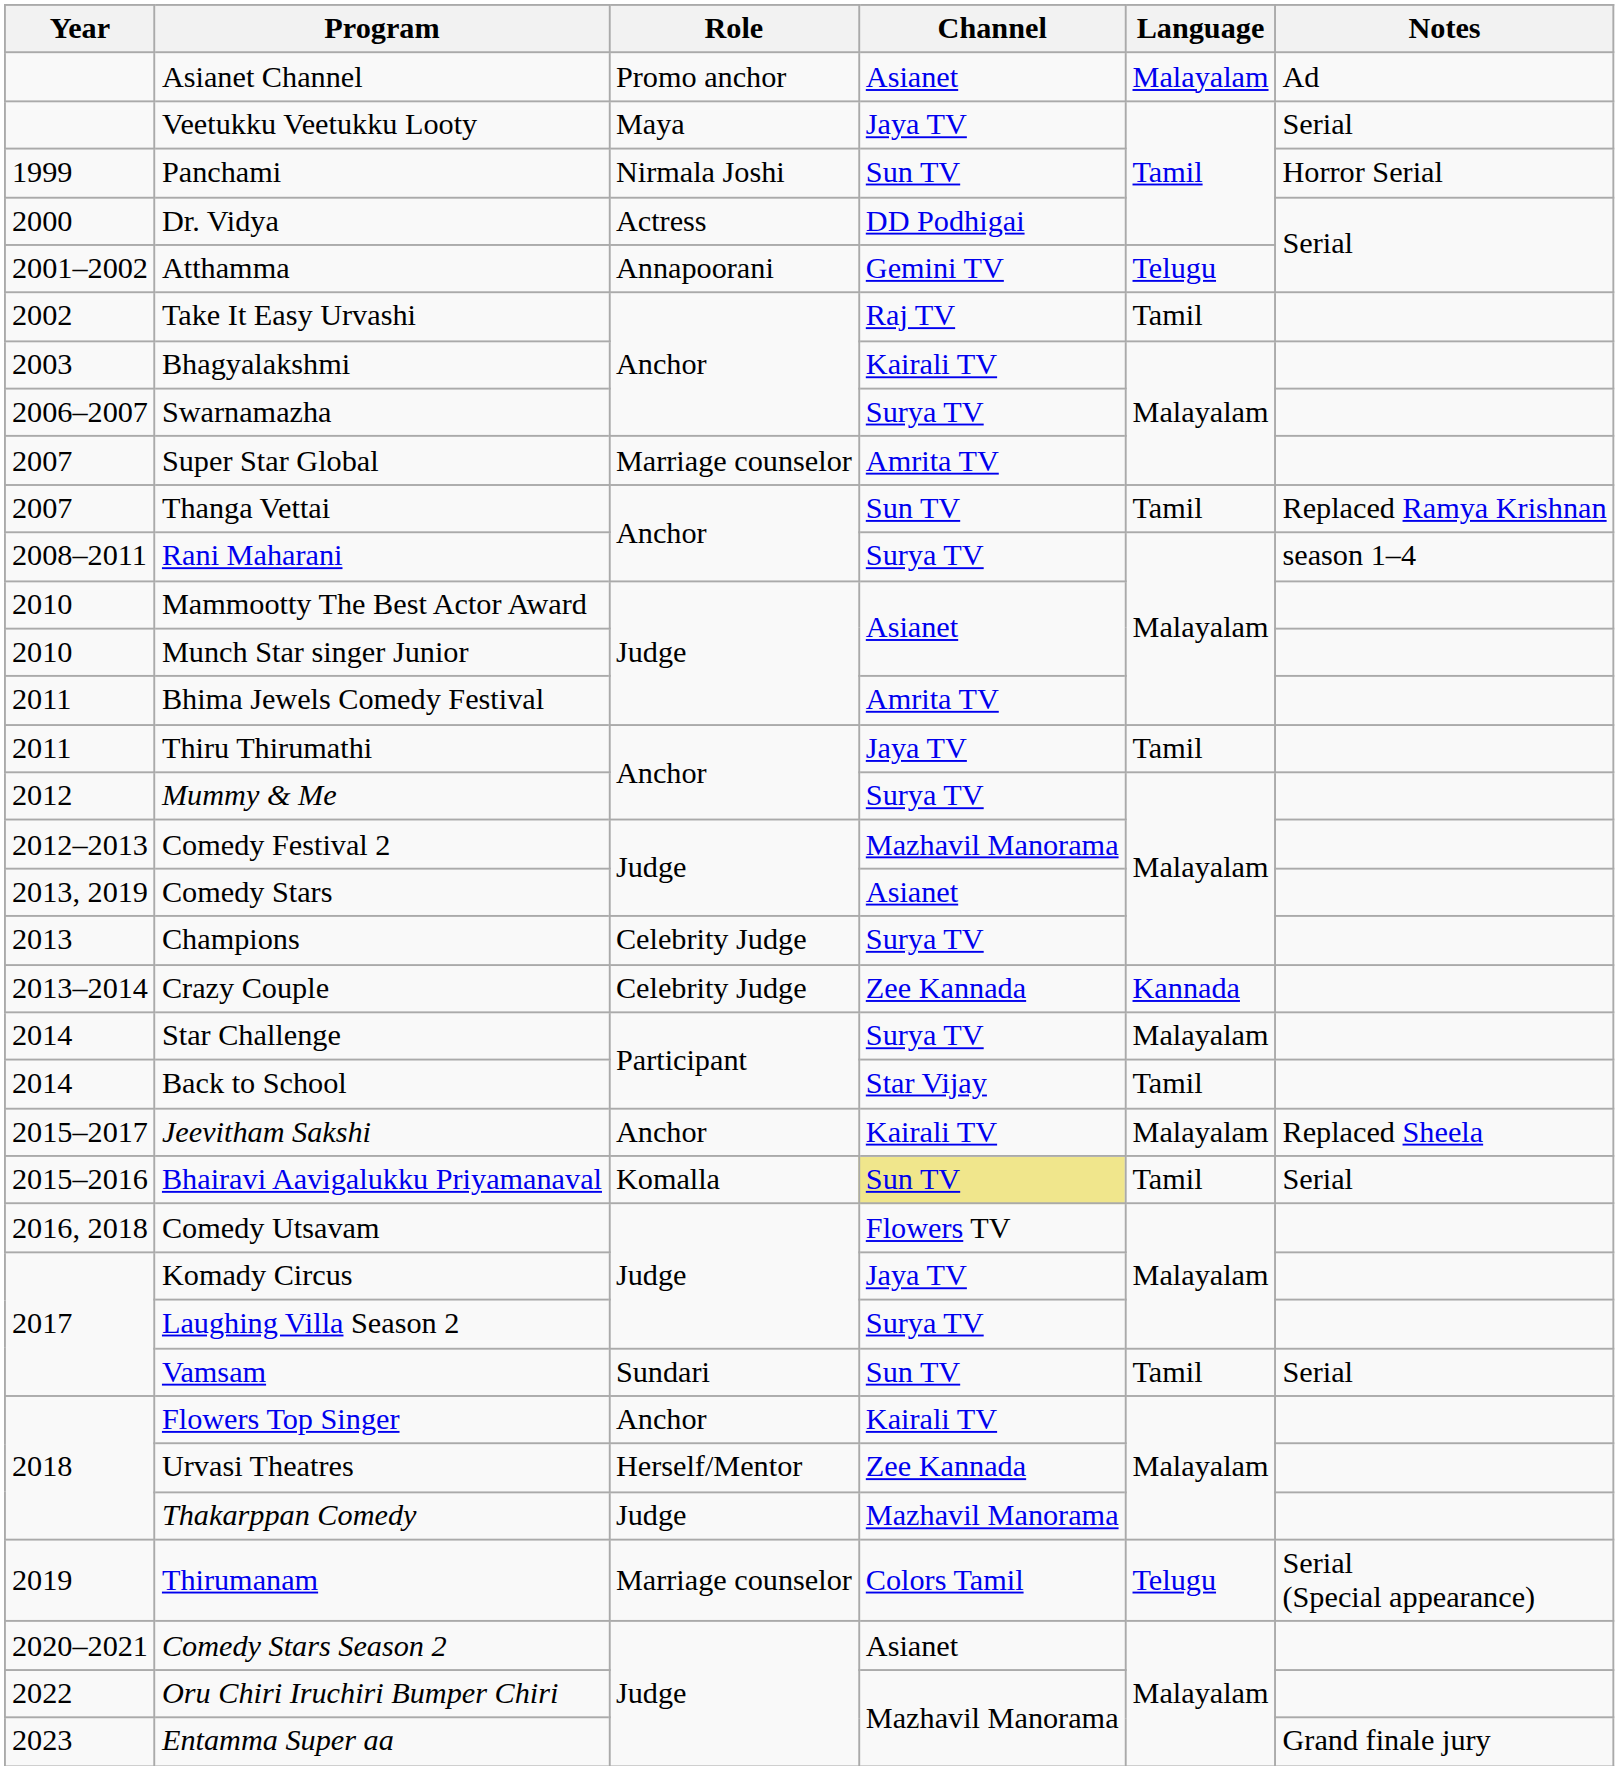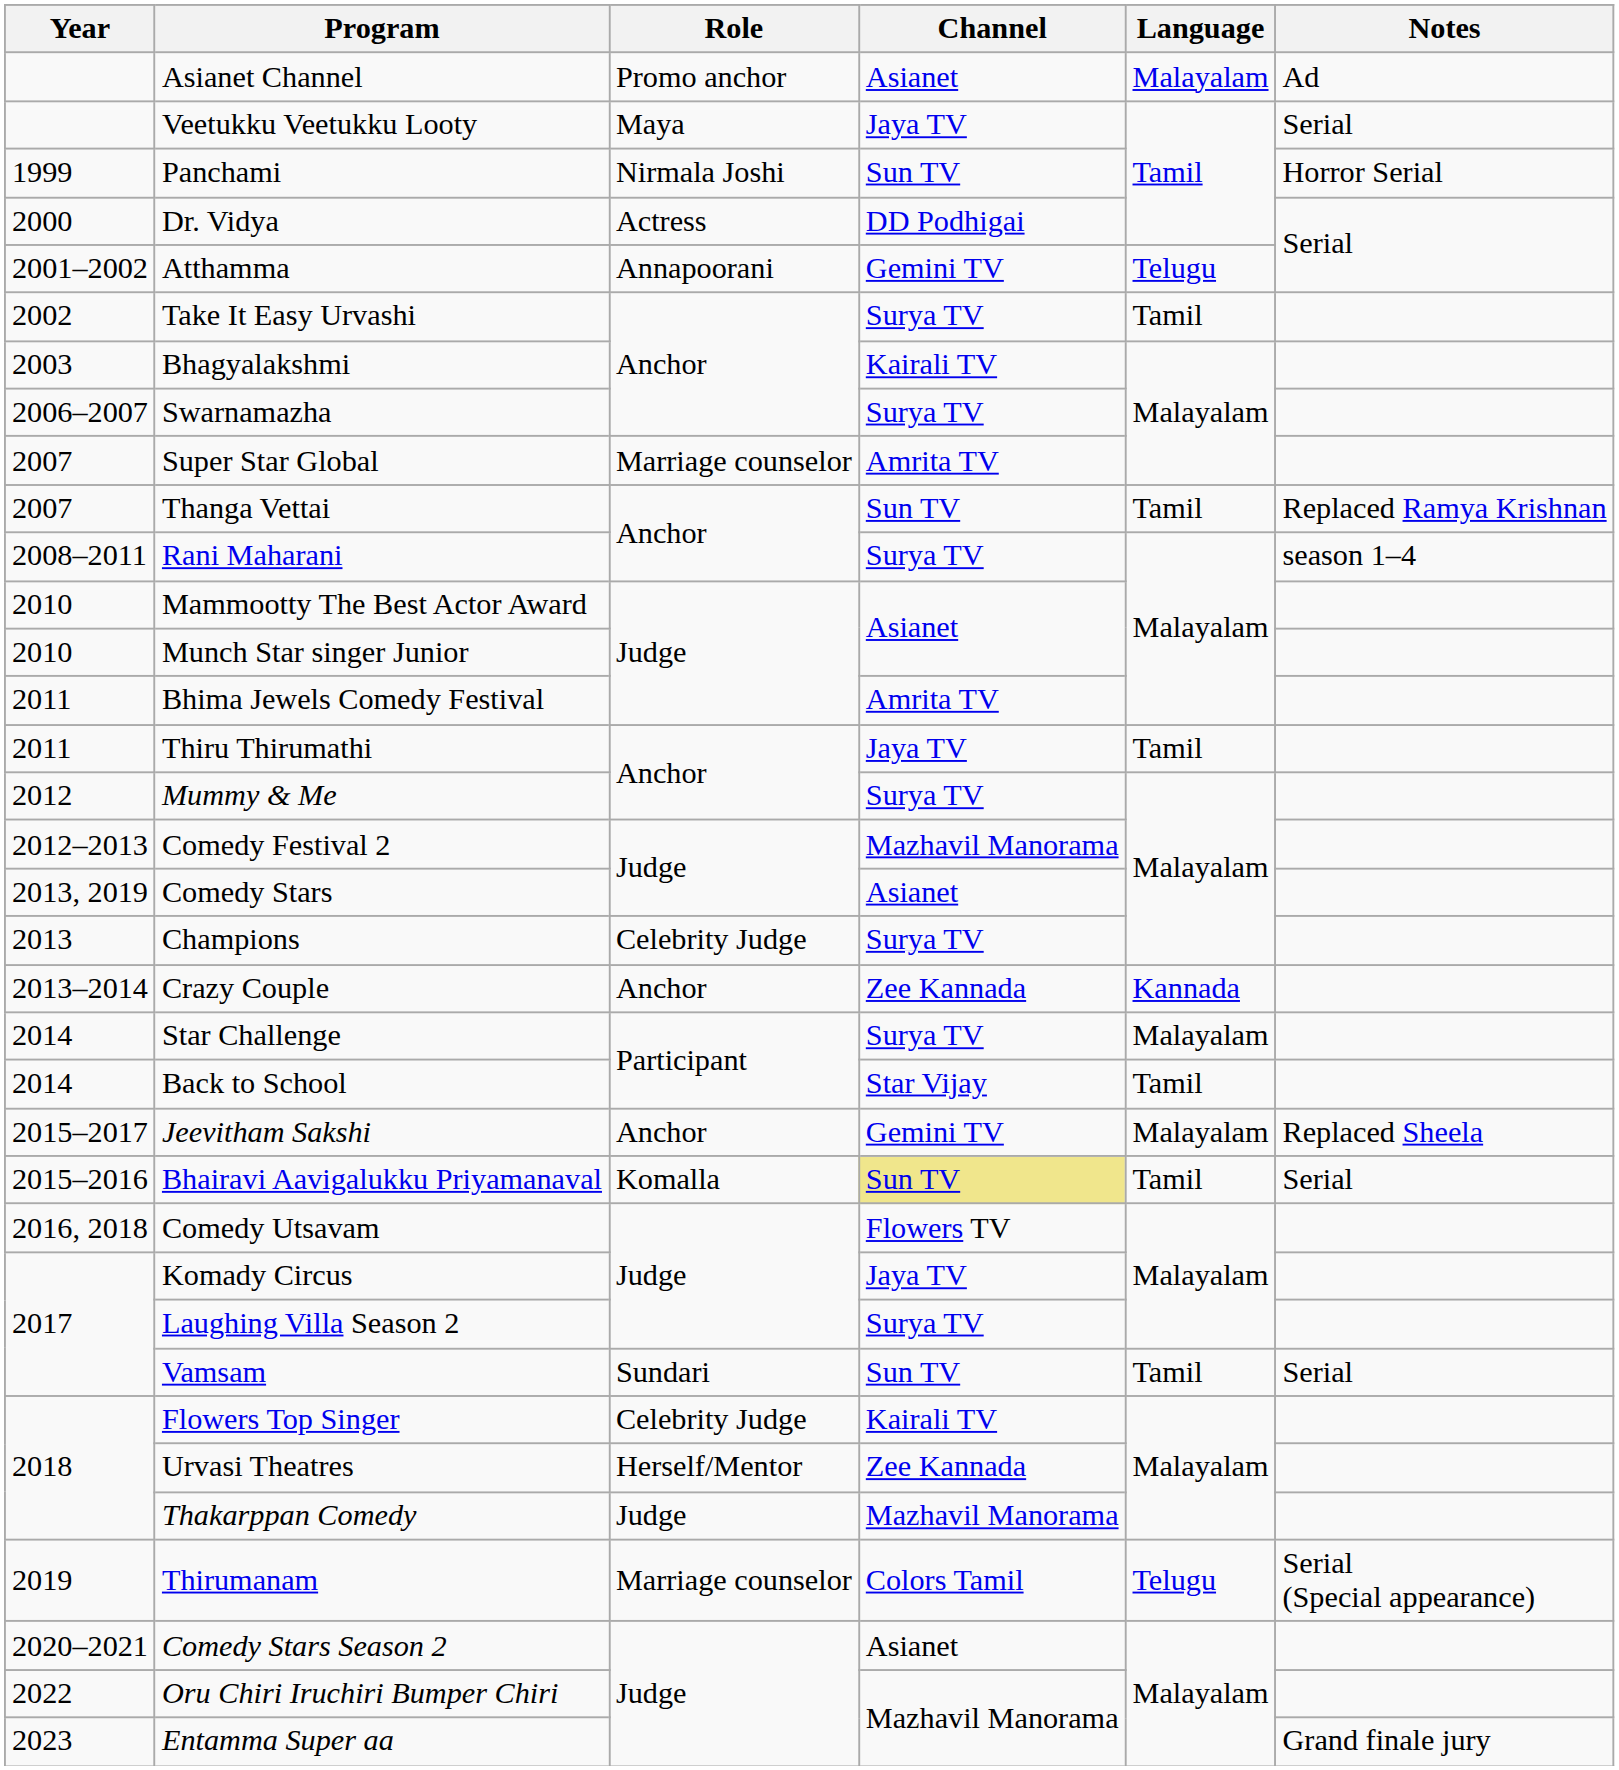Take It Easy Urvashi | Channel: Raj TV -> Surya TV
Crazy Couple | Role: Celebrity Judge -> Anchor
Jeevitham Sakshi | Channel: Kairali TV -> Gemini TV
Flowers Top Singer | Role: Anchor -> Celebrity Judge
